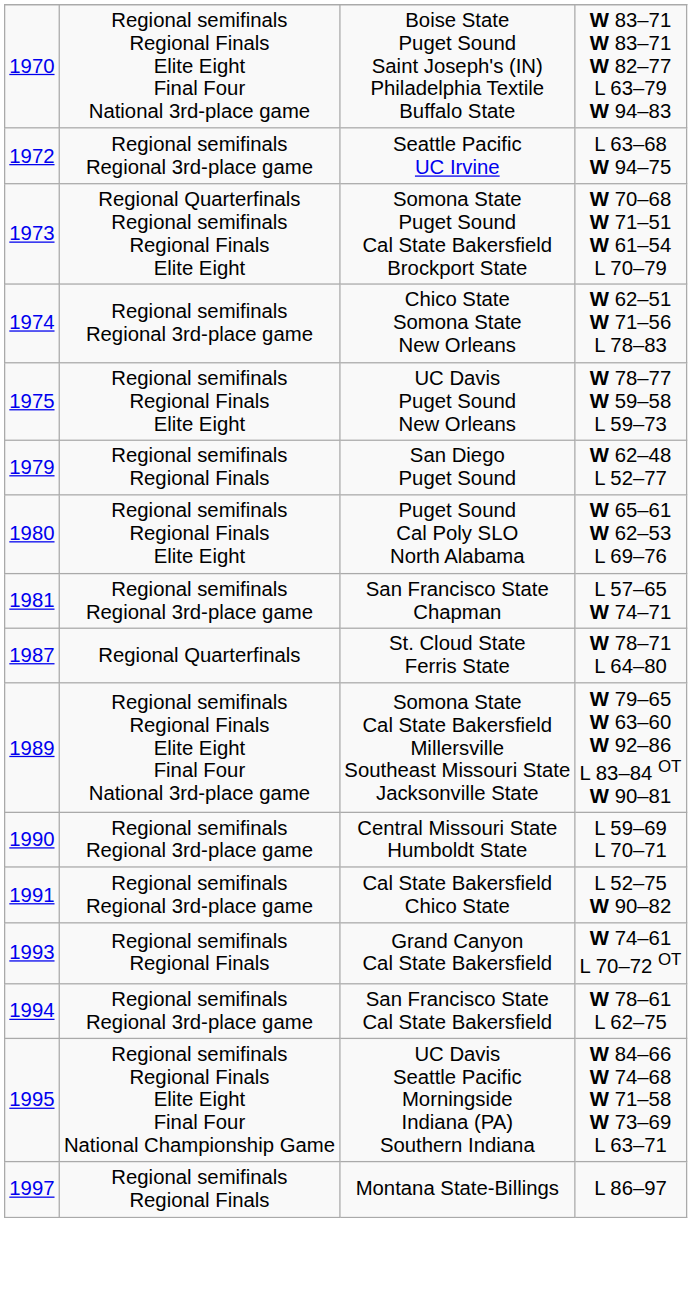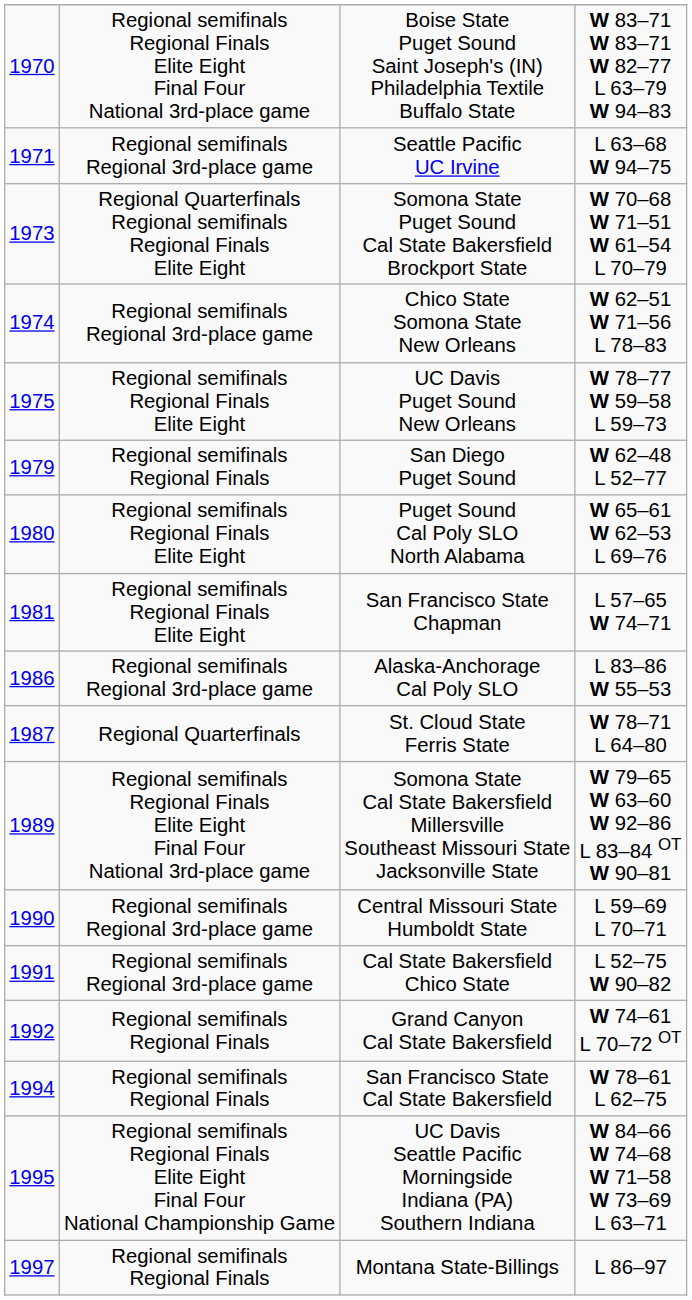Seattle Pacific UC Irvine | column 1: 1972 -> 1971
San Francisco State Chapman | column 2: Regional semifinals Regional 3rd-place game -> Regional semifinals Regional Finals Elite Eight
+ row: 1986 | Regional semifinals Regional 3rd-place game | Alaska-Anchorage Cal Poly SLO | L 83–86 W 55–53
Grand Canyon Cal State Bakersfield | column 1: 1993 -> 1992
San Francisco State Cal State Bakersfield | column 2: Regional semifinals Regional 3rd-place game -> Regional semifinals Regional Finals
